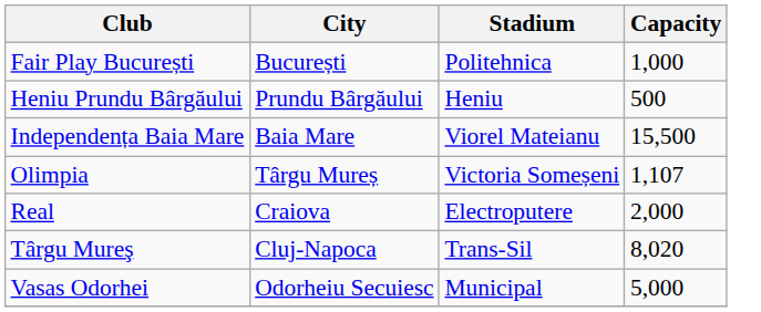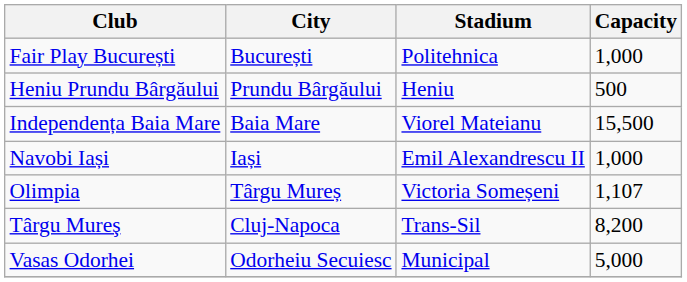+ row: Navobi Iași | Iași | Emil Alexandrescu II | 1,000
- row: Real | Craiova | Electroputere | 2,000
Târgu Mureş | Capacity: 8,020 -> 8,200
